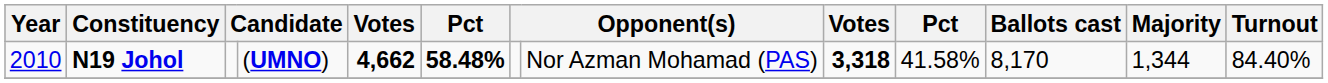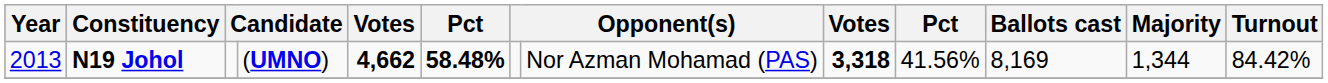N19 Johol | Year: 2010 -> 2013
N19 Johol | column 10: 41.58% -> 41.56%
N19 Johol | Ballots cast: 8,170 -> 8,169
N19 Johol | Turnout: 84.40% -> 84.42%
